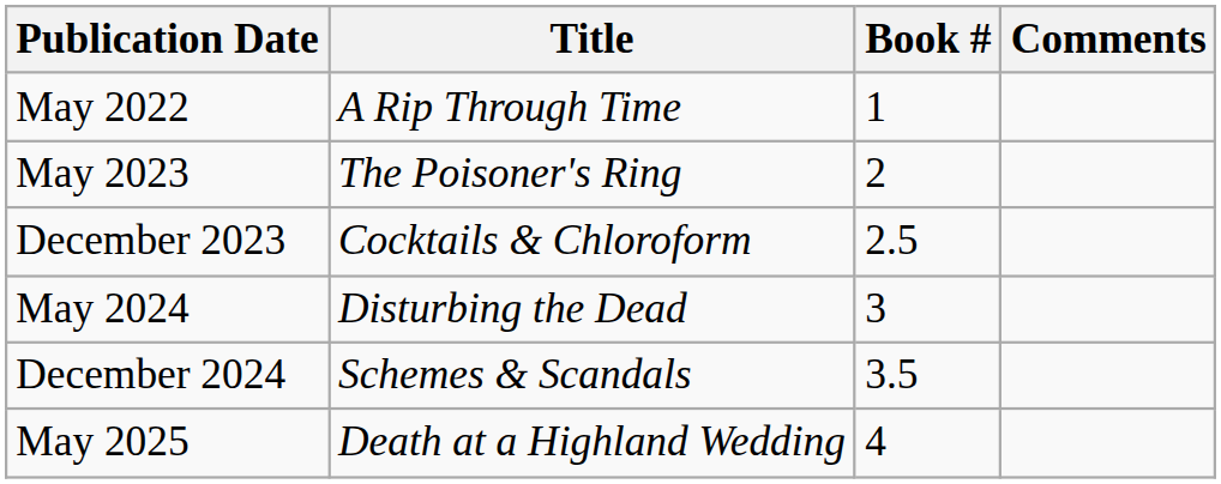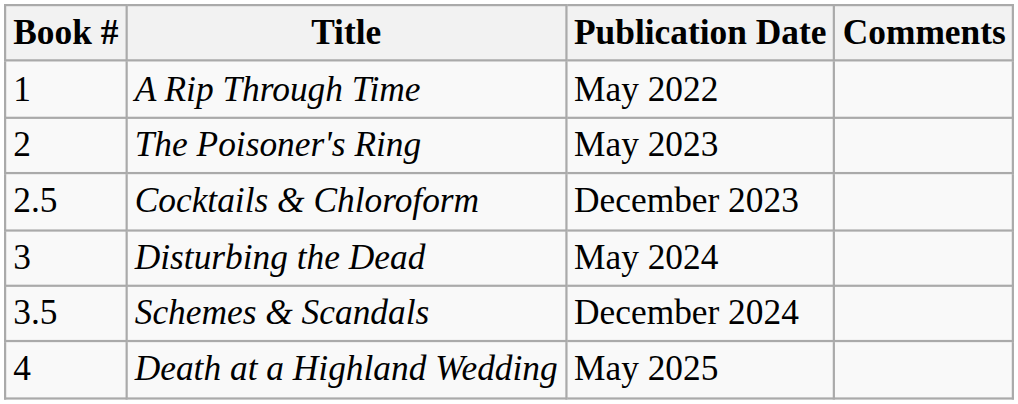columns swapped: Book # <-> Publication Date
